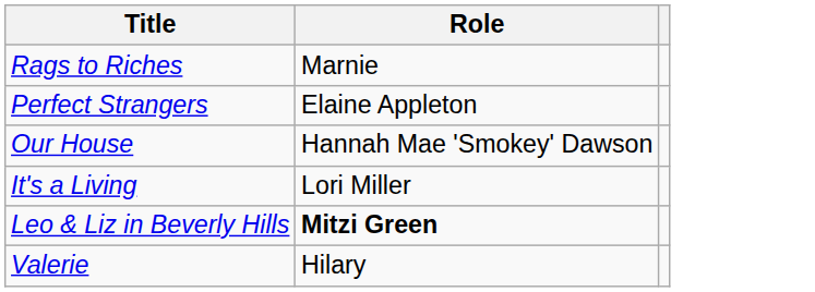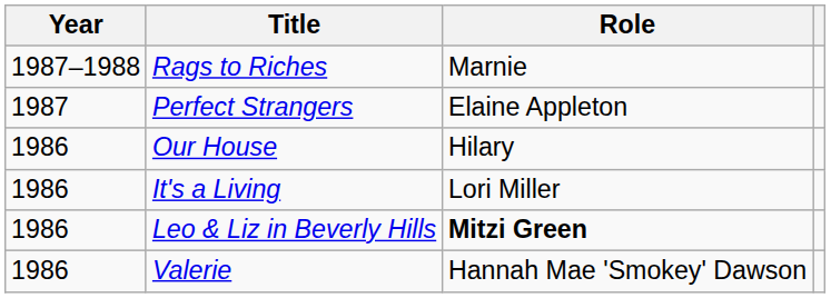+ column: Year | 1987–1988 | 1987 | 1986 | 1986 | 1986 | 1986
Our House | Role: Hannah Mae 'Smokey' Dawson -> Hilary
Valerie | Role: Hilary -> Hannah Mae 'Smokey' Dawson
